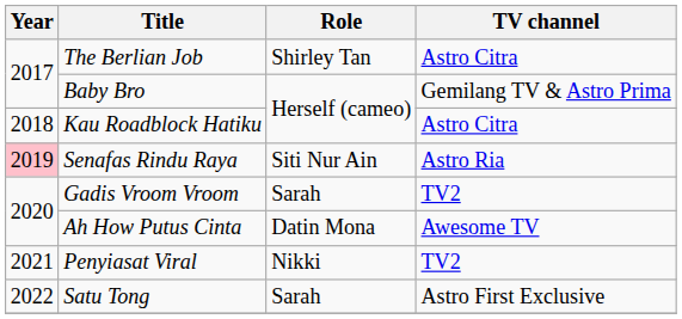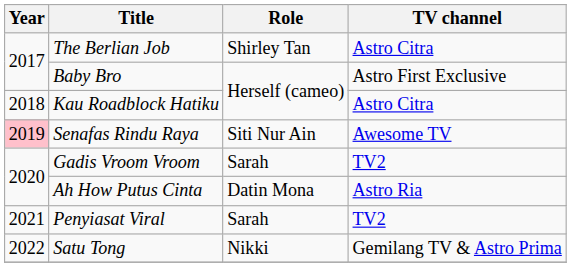Baby Bro | TV channel: Gemilang TV & Astro Prima -> Astro First Exclusive
Senafas Rindu Raya | TV channel: Astro Ria -> Awesome TV
Ah How Putus Cinta | TV channel: Awesome TV -> Astro Ria
Penyiasat Viral | Role: Nikki -> Sarah
Satu Tong | Role: Sarah -> Nikki
Satu Tong | TV channel: Astro First Exclusive -> Gemilang TV & Astro Prima
